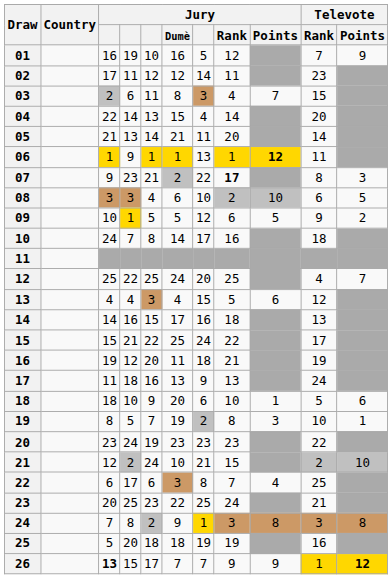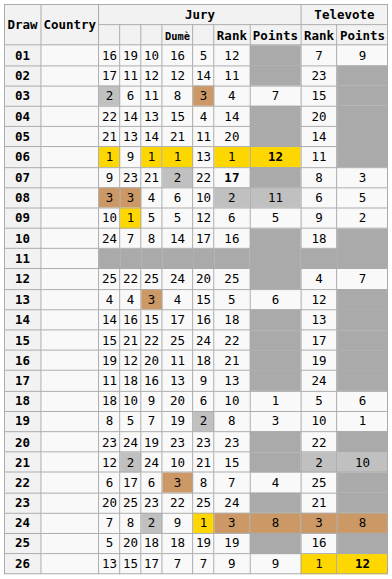08 | Jury / Points: 10 -> 11
26 | column 3: bold -> normal
